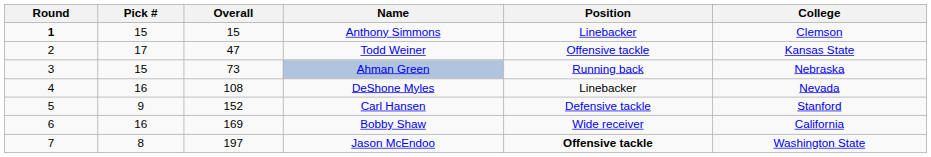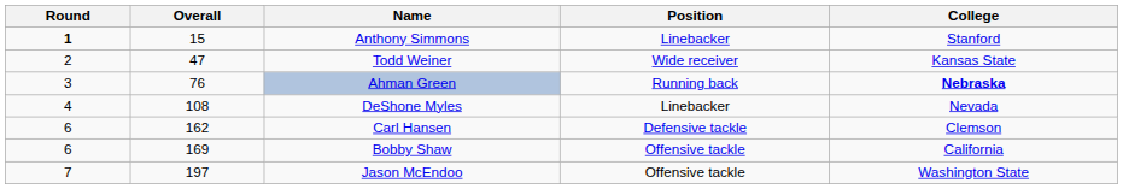- column: Pick # | 15 | 17 | 15 | 16 | 9 | 16 | 8
Anthony Simmons | College: Clemson -> Stanford
Todd Weiner | Position: Offensive tackle -> Wide receiver
Ahman Green | Overall: 73 -> 76
Ahman Green | College: normal -> bold
Carl Hansen | Round: 5 -> 6
Carl Hansen | Overall: 152 -> 162
Carl Hansen | College: Stanford -> Clemson
Bobby Shaw | Position: Wide receiver -> Offensive tackle
Jason McEndoo | Position: bold -> normal
